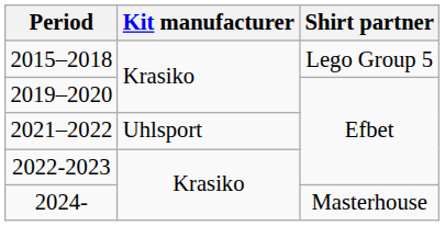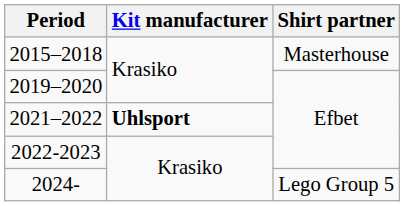2015–2018 | Shirt partner: Lego Group 5 -> Masterhouse
2021–2022 | Kit manufacturer: normal -> bold
2024- | Shirt partner: Masterhouse -> Lego Group 5
